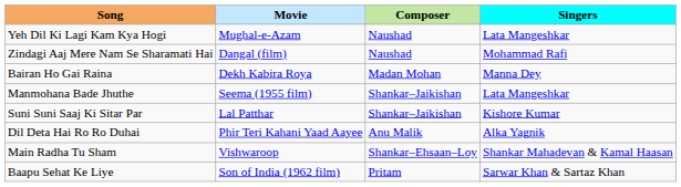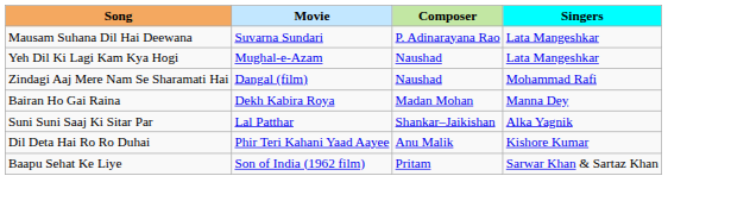+ row: Mausam Suhana Dil Hai Deewana | Suvarna Sundari | P. Adinarayana Rao | Lata Mangeshkar
- row: Manmohana Bade Jhuthe | Seema (1955 film) | Shankar–Jaikishan | Lata Mangeshkar
Suni Suni Saaj Ki Sitar Par | Singers: Kishore Kumar -> Alka Yagnik
Dil Deta Hai Ro Ro Duhai | Singers: Alka Yagnik -> Kishore Kumar
- row: Main Radha Tu Sham | Vishwaroop | Shankar–Ehsaan–Loy | Shankar Mahadevan & Kamal Haasan
